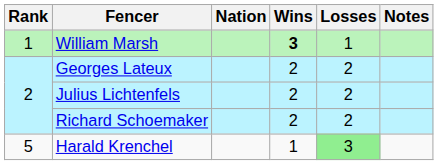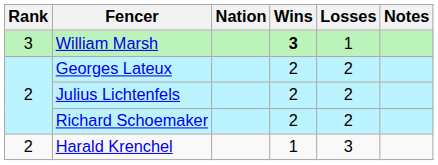William Marsh | Rank: 1 -> 3
Harald Krenchel | Rank: 5 -> 2
Harald Krenchel | Losses: lightgreen background -> no background
